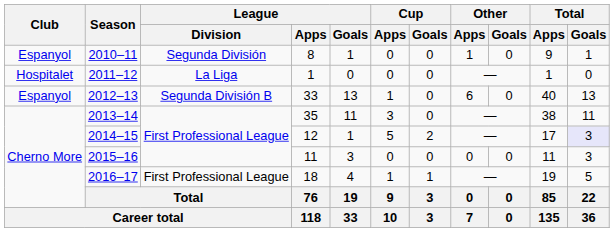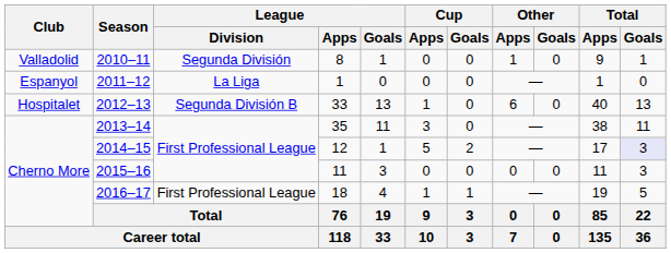2010–11 | Club: Espanyol -> Valladolid
2011–12 | Club: Hospitalet -> Espanyol
2012–13 | Club: Espanyol -> Hospitalet
